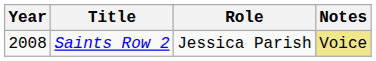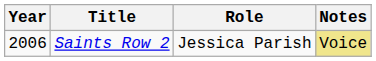Saints Row 2 | Year: 2008 -> 2006
